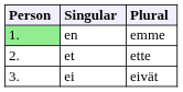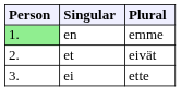et | Plural: ette -> eivät
ei | Plural: eivät -> ette
